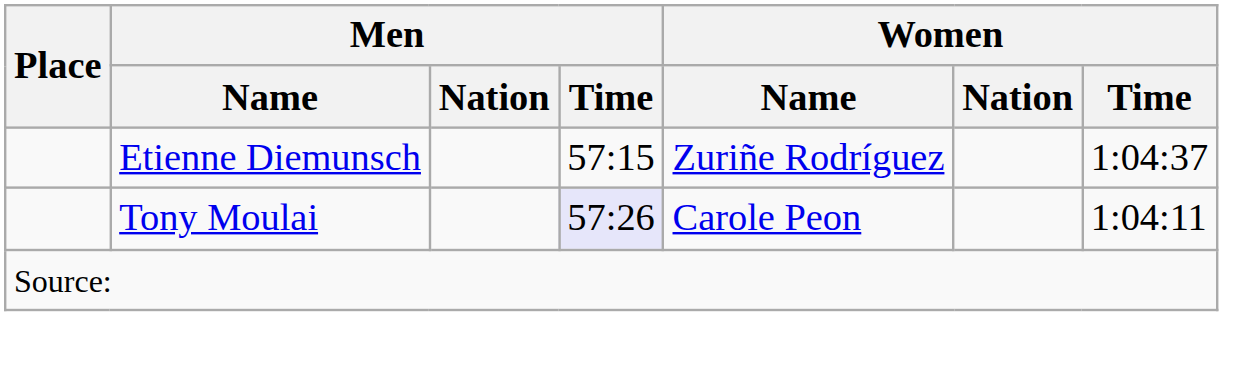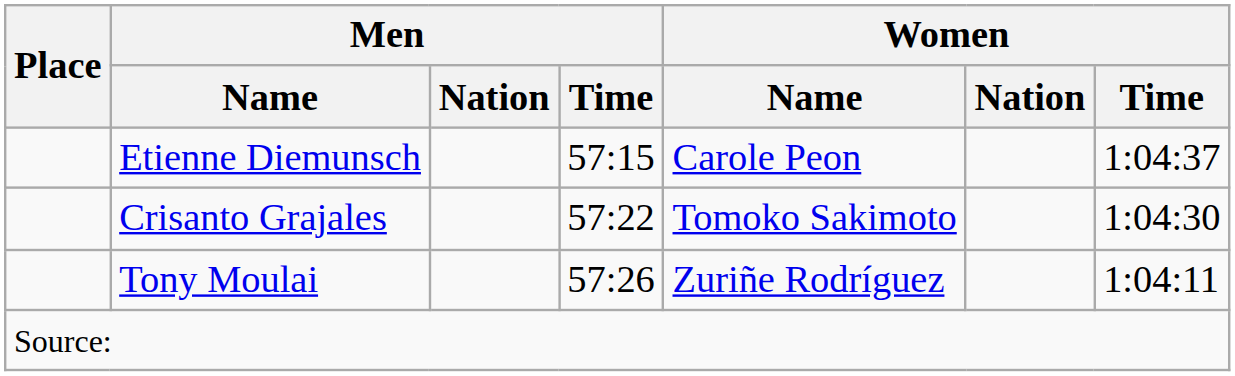Etienne Diemunsch | Women / Name: Zuriñe Rodríguez -> Carole Peon
+ row: Crisanto Grajales | 57:22 | Tomoko Sakimoto | 1:04:30
Tony Moulai | Men / Time: lavender background -> no background
Tony Moulai | Women / Name: Carole Peon -> Zuriñe Rodríguez
